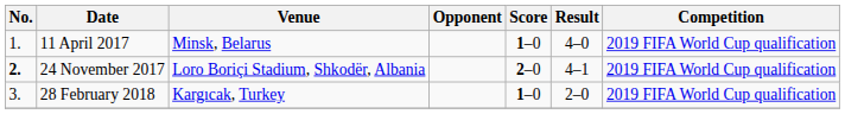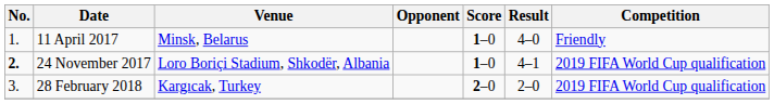11 April 2017 | Competition: 2019 FIFA World Cup qualification -> Friendly
24 November 2017 | Score: 2–0 -> 1–0
28 February 2018 | Score: 1–0 -> 2–0
